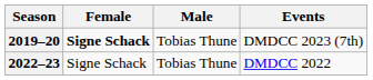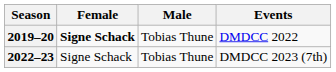2019–20 | Events: DMDCC 2023 (7th) -> DMDCC 2022
2022–23 | Events: DMDCC 2022 -> DMDCC 2023 (7th)
